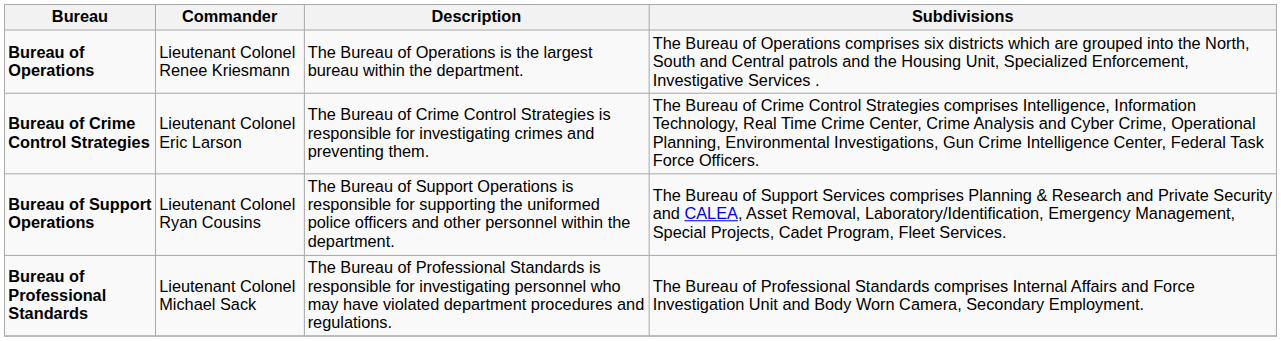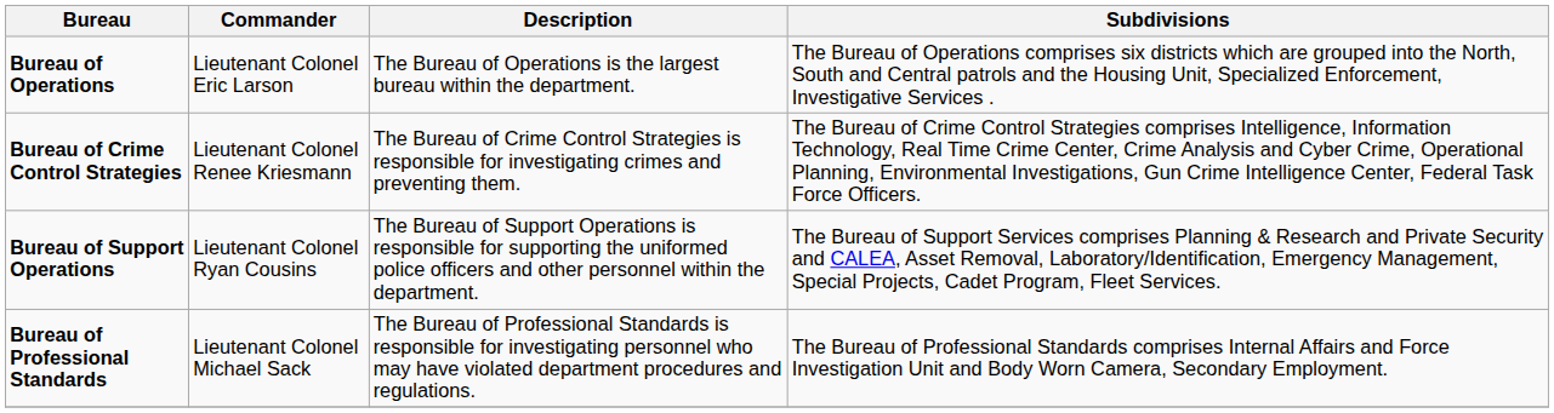Bureau of Operations | Commander: Lieutenant Colonel Renee Kriesmann -> Lieutenant Colonel Eric Larson
Bureau of Crime Control Strategies | Commander: Lieutenant Colonel Eric Larson -> Lieutenant Colonel Renee Kriesmann
